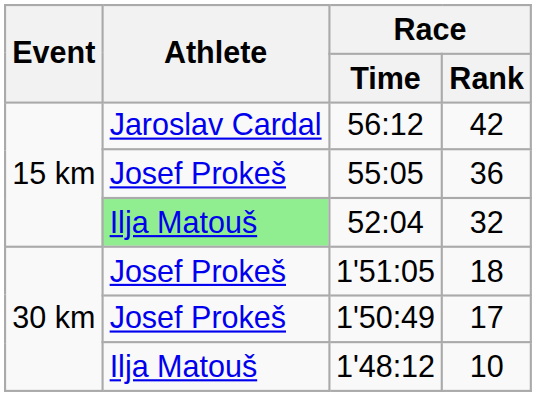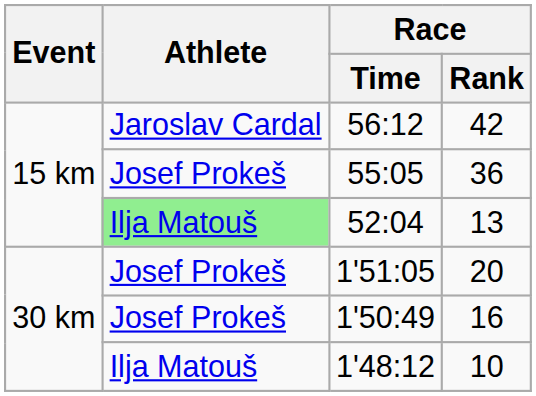52:04 | Race / Rank: 32 -> 13
1'51:05 | Race / Rank: 18 -> 20
1'50:49 | Race / Rank: 17 -> 16
